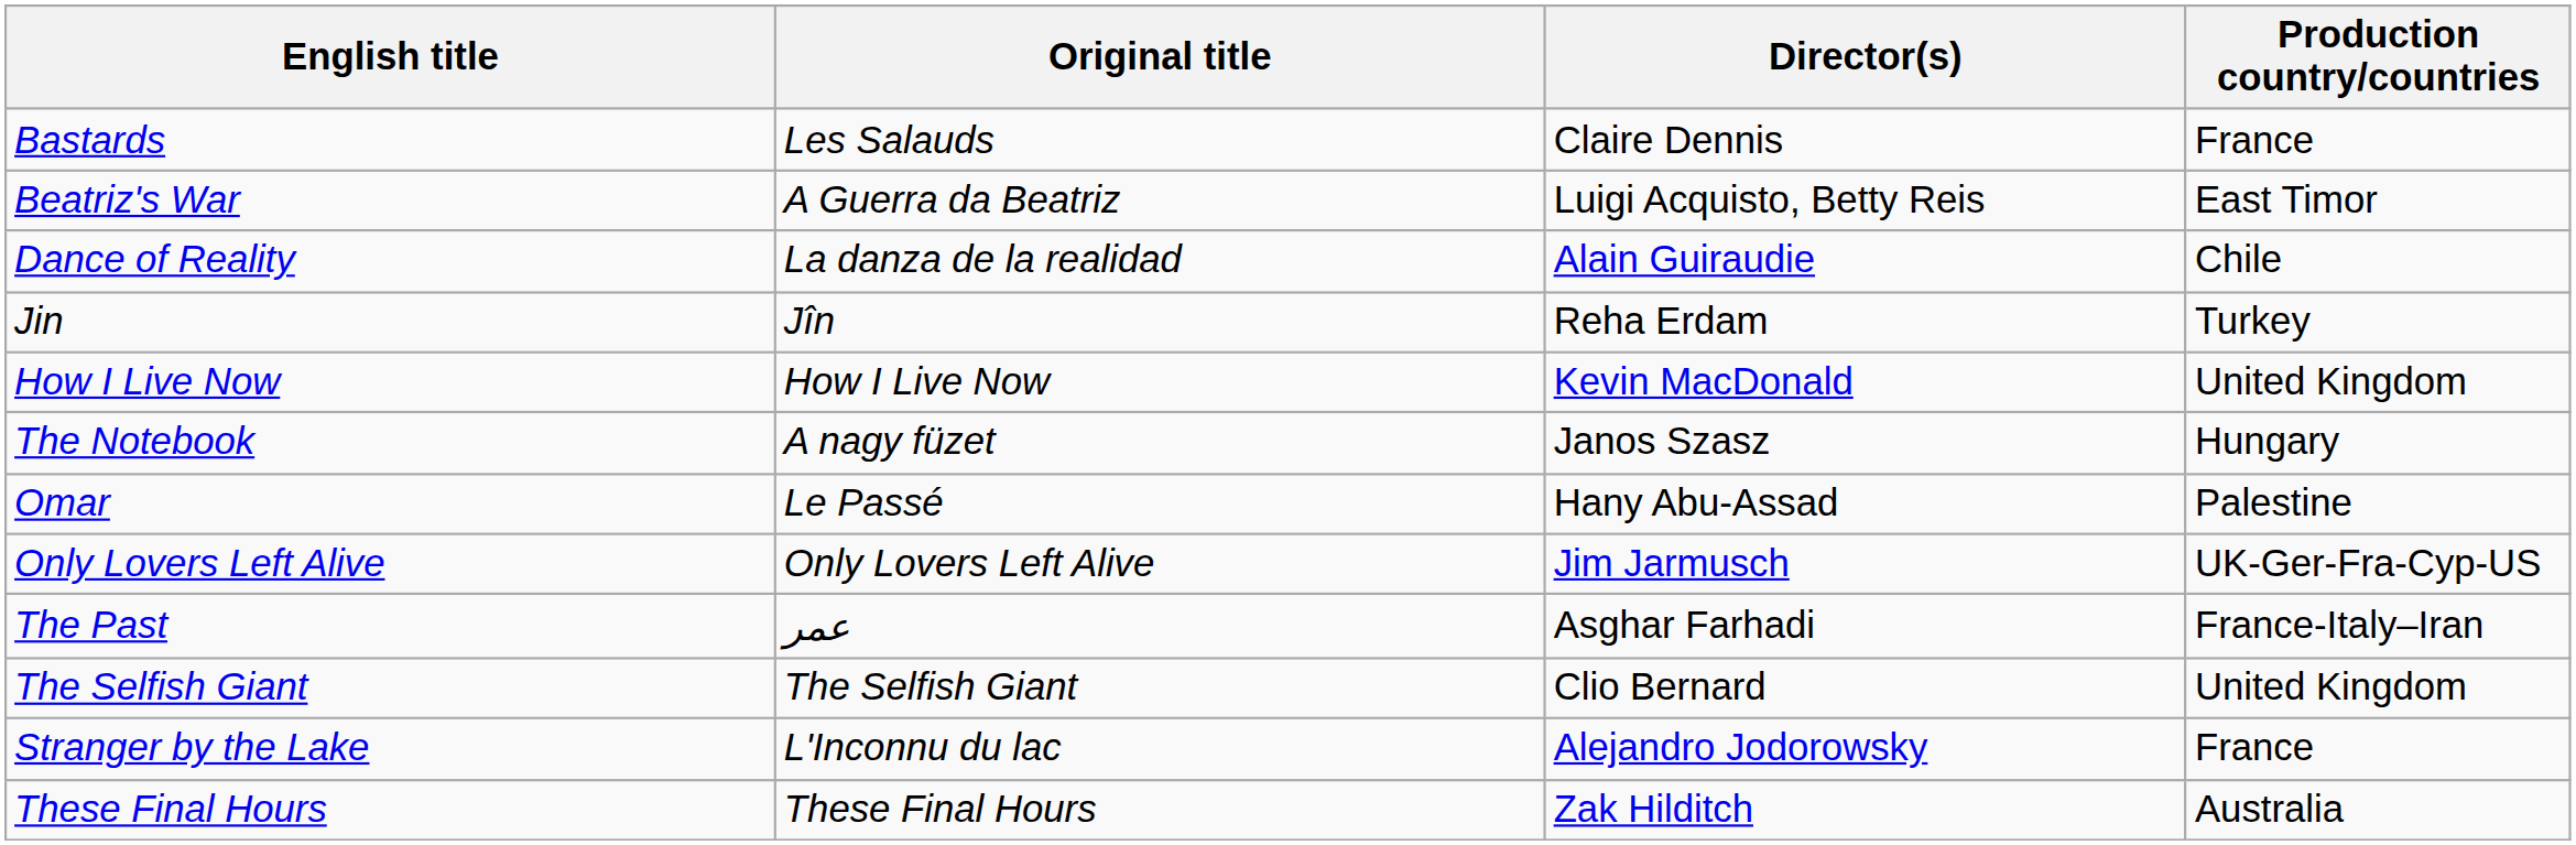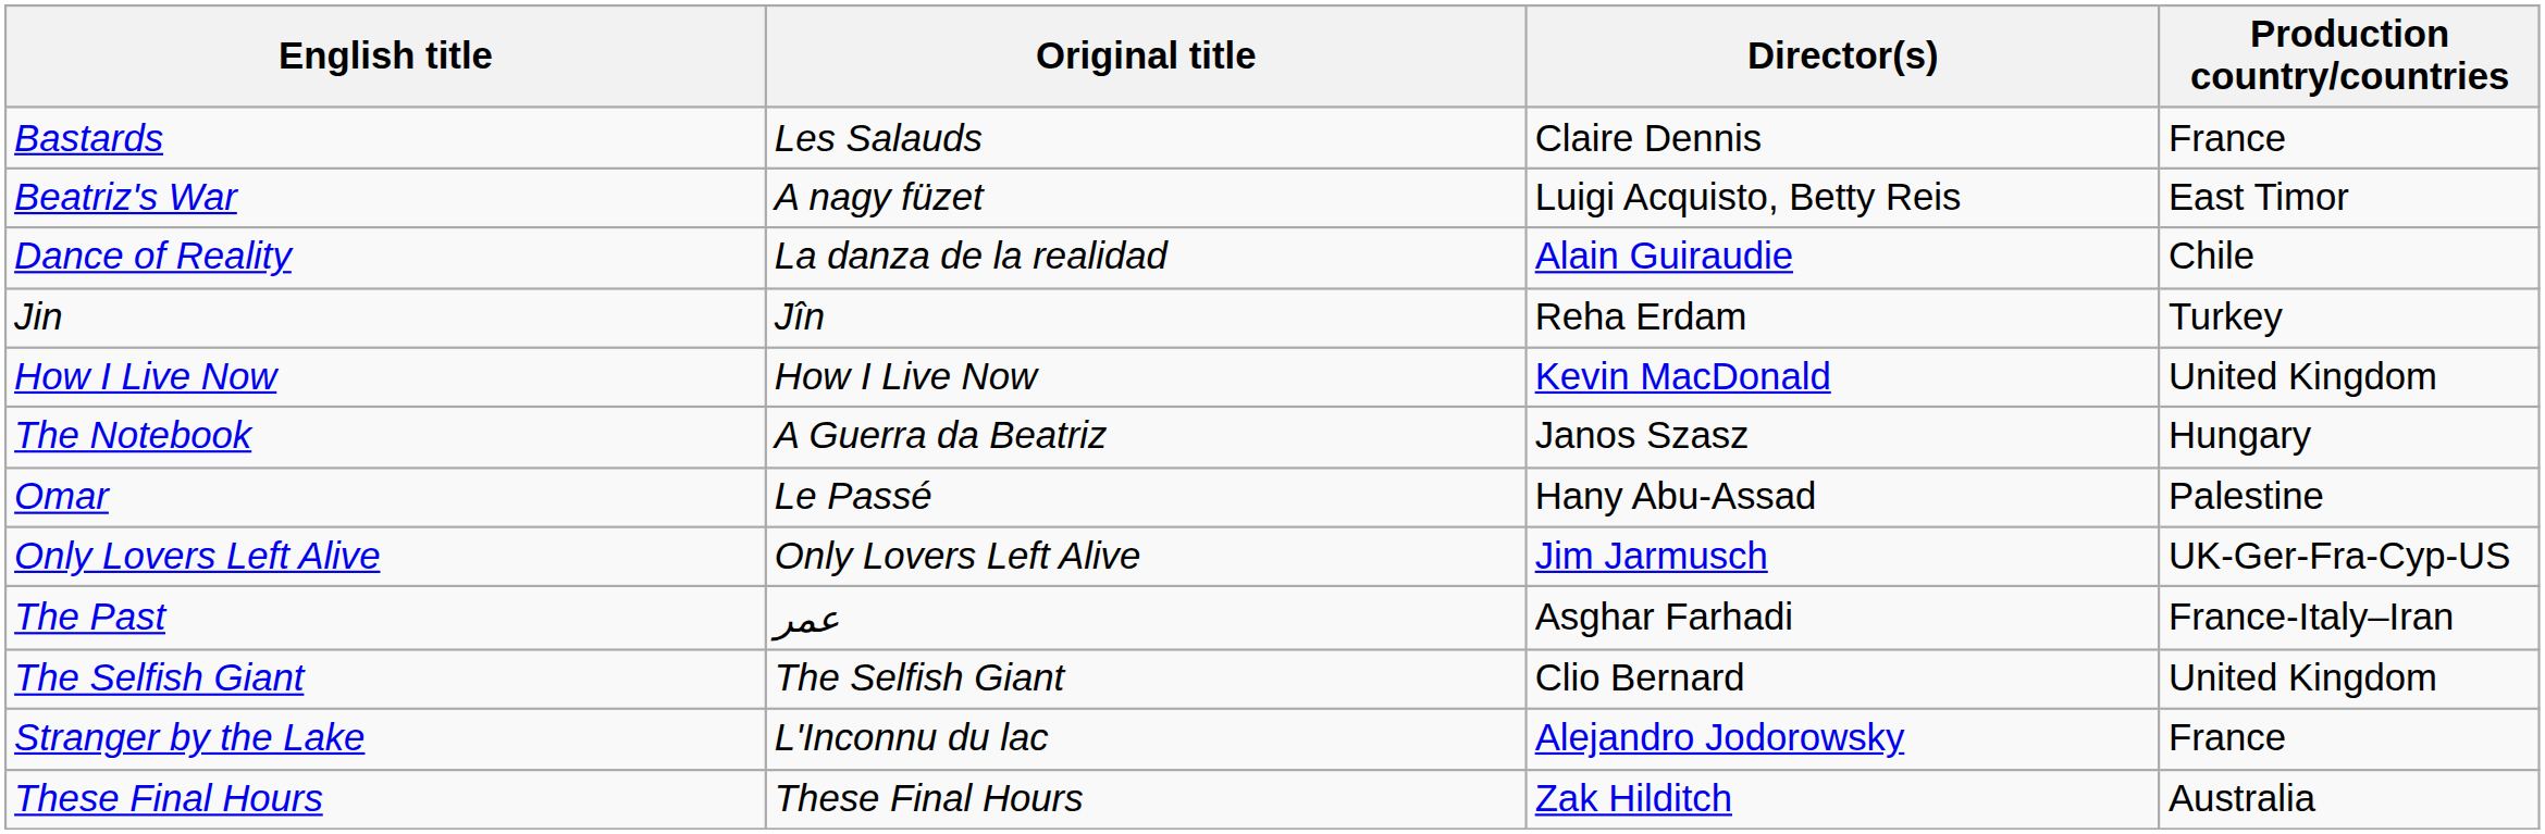Beatriz's War | Original title: A Guerra da Beatriz -> A nagy füzet
The Notebook | Original title: A nagy füzet -> A Guerra da Beatriz
